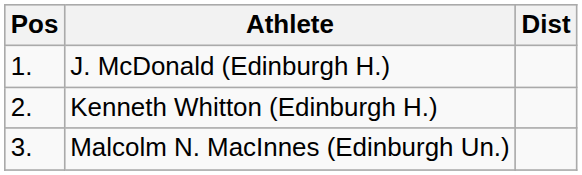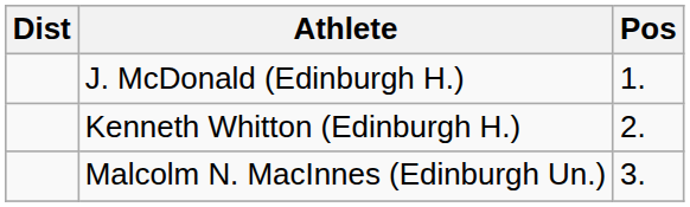columns swapped: Pos <-> Dist
